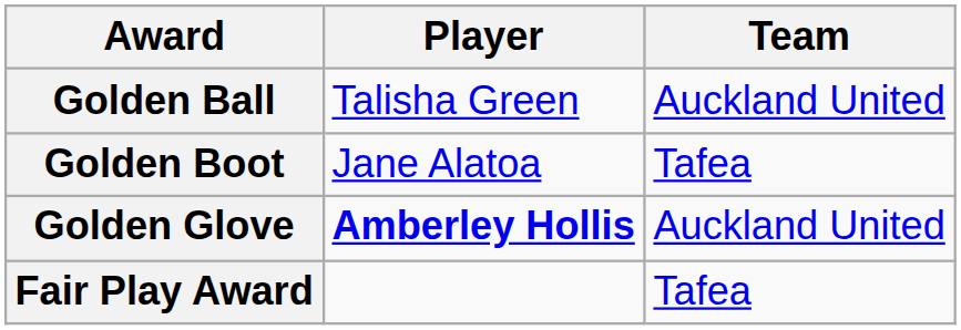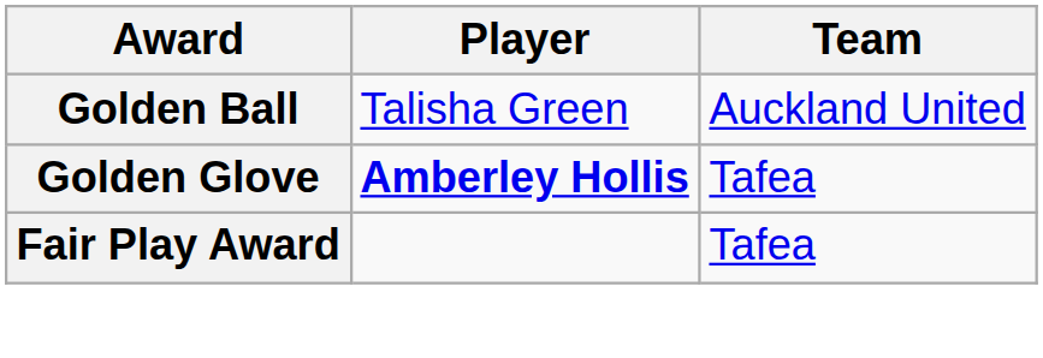- row: Golden Boot | Jane Alatoa | Tafea
Golden Glove | Team: Auckland United -> Tafea
